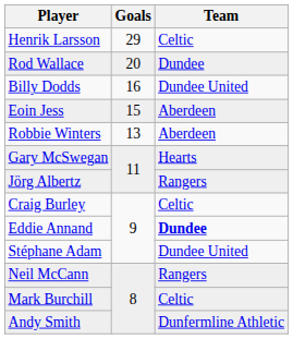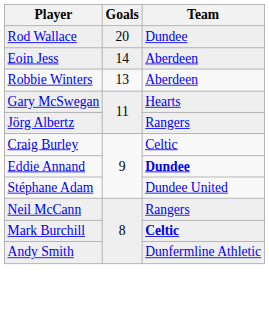- row: Henrik Larsson | 29 | Celtic
- row: Billy Dodds | 16 | Dundee United
Eoin Jess | Goals: 15 -> 14
Mark Burchill | Team: normal -> bold
